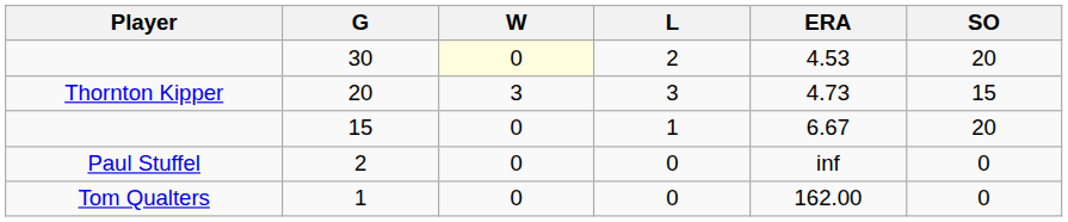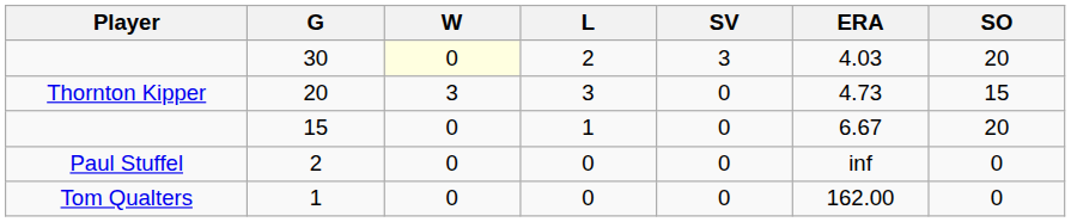+ column: SV | 3 | 0 | 0 | 0 | 0
30 | ERA: 4.53 -> 4.03
